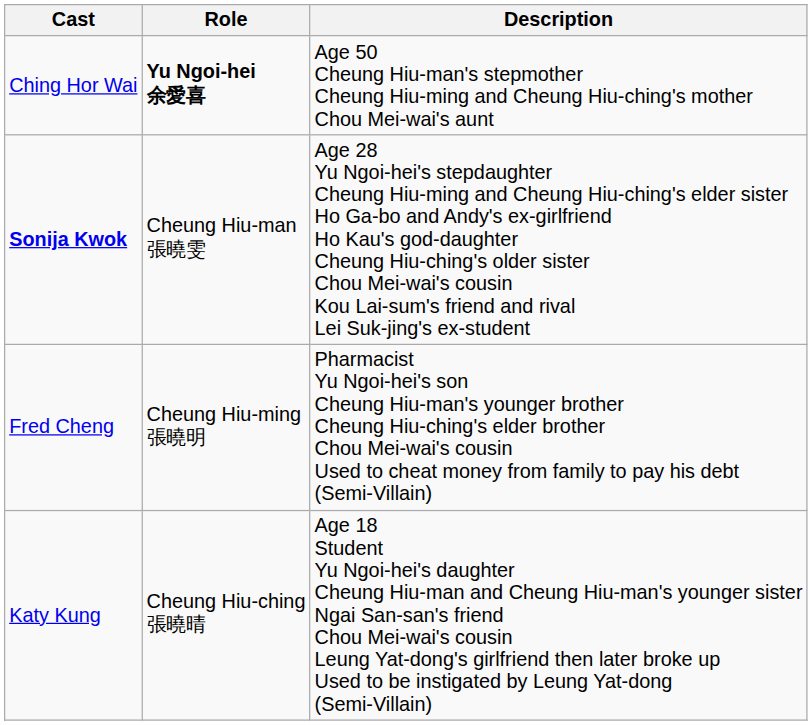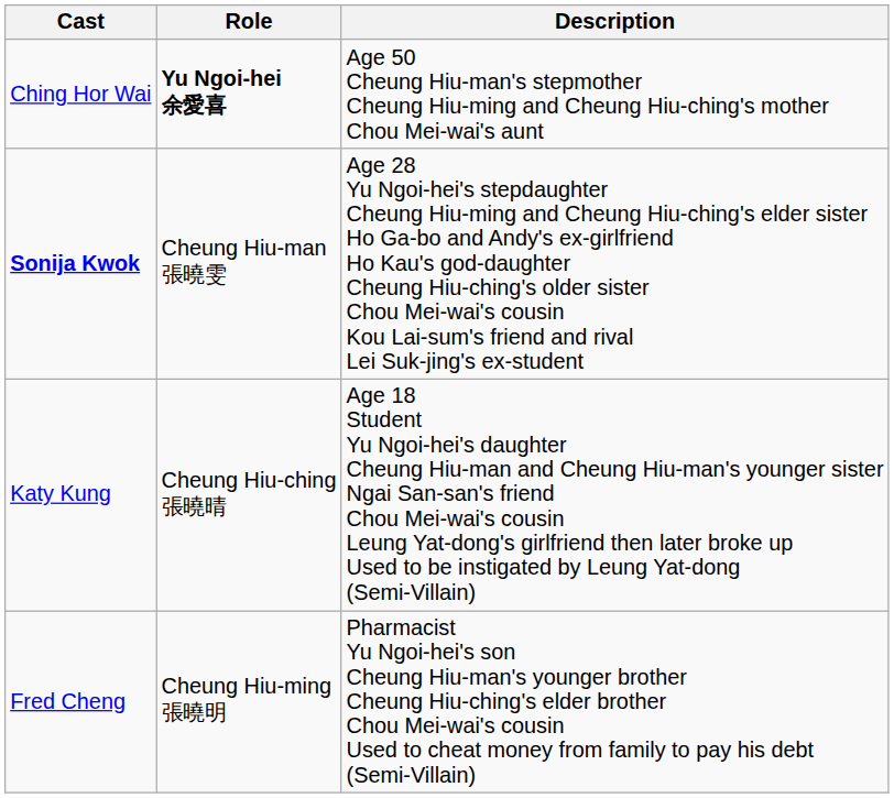rows swapped: Fred Cheng <-> Katy Kung
